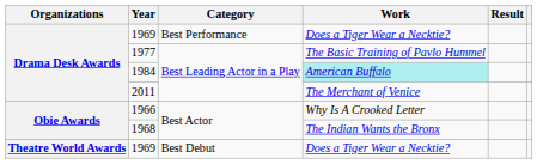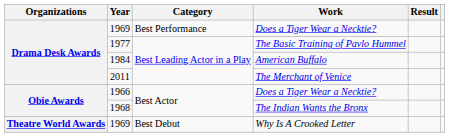1984 | Work: paleturquoise background -> no background
1966 | Work: Why Is A Crooked Letter -> Does a Tiger Wear a Necktie?
1969 / Best Debut | Work: Does a Tiger Wear a Necktie? -> Why Is A Crooked Letter
